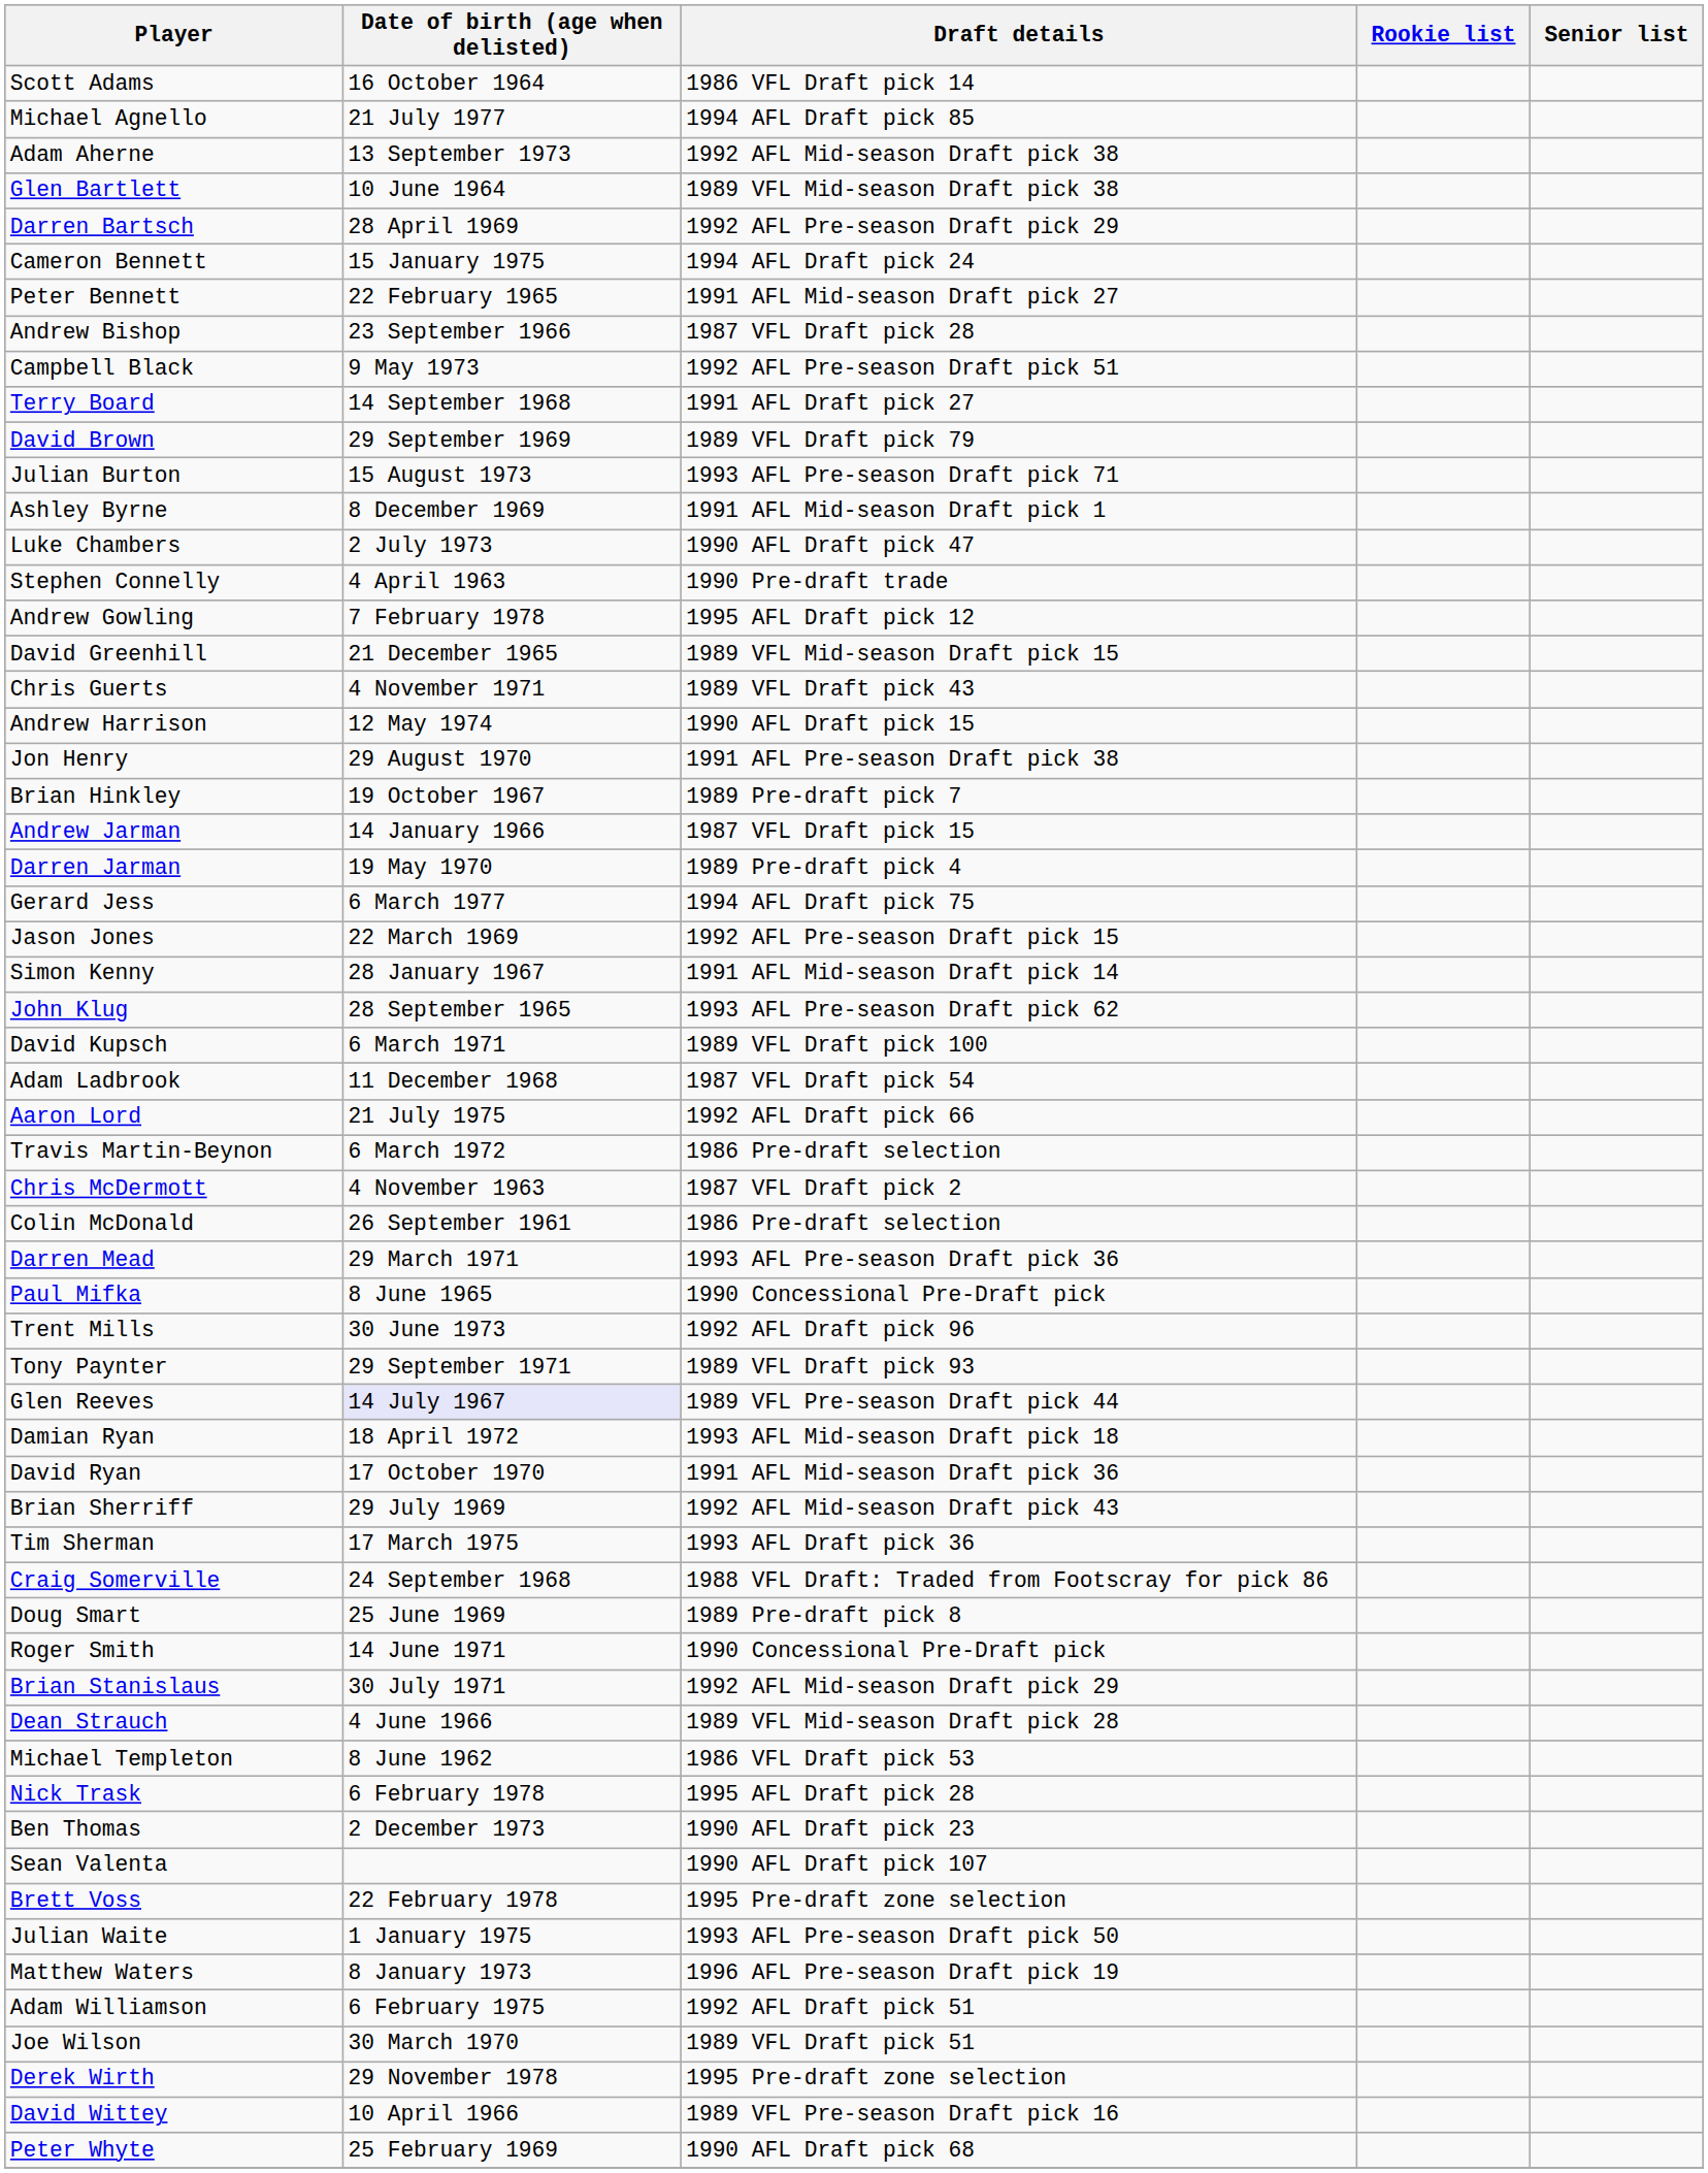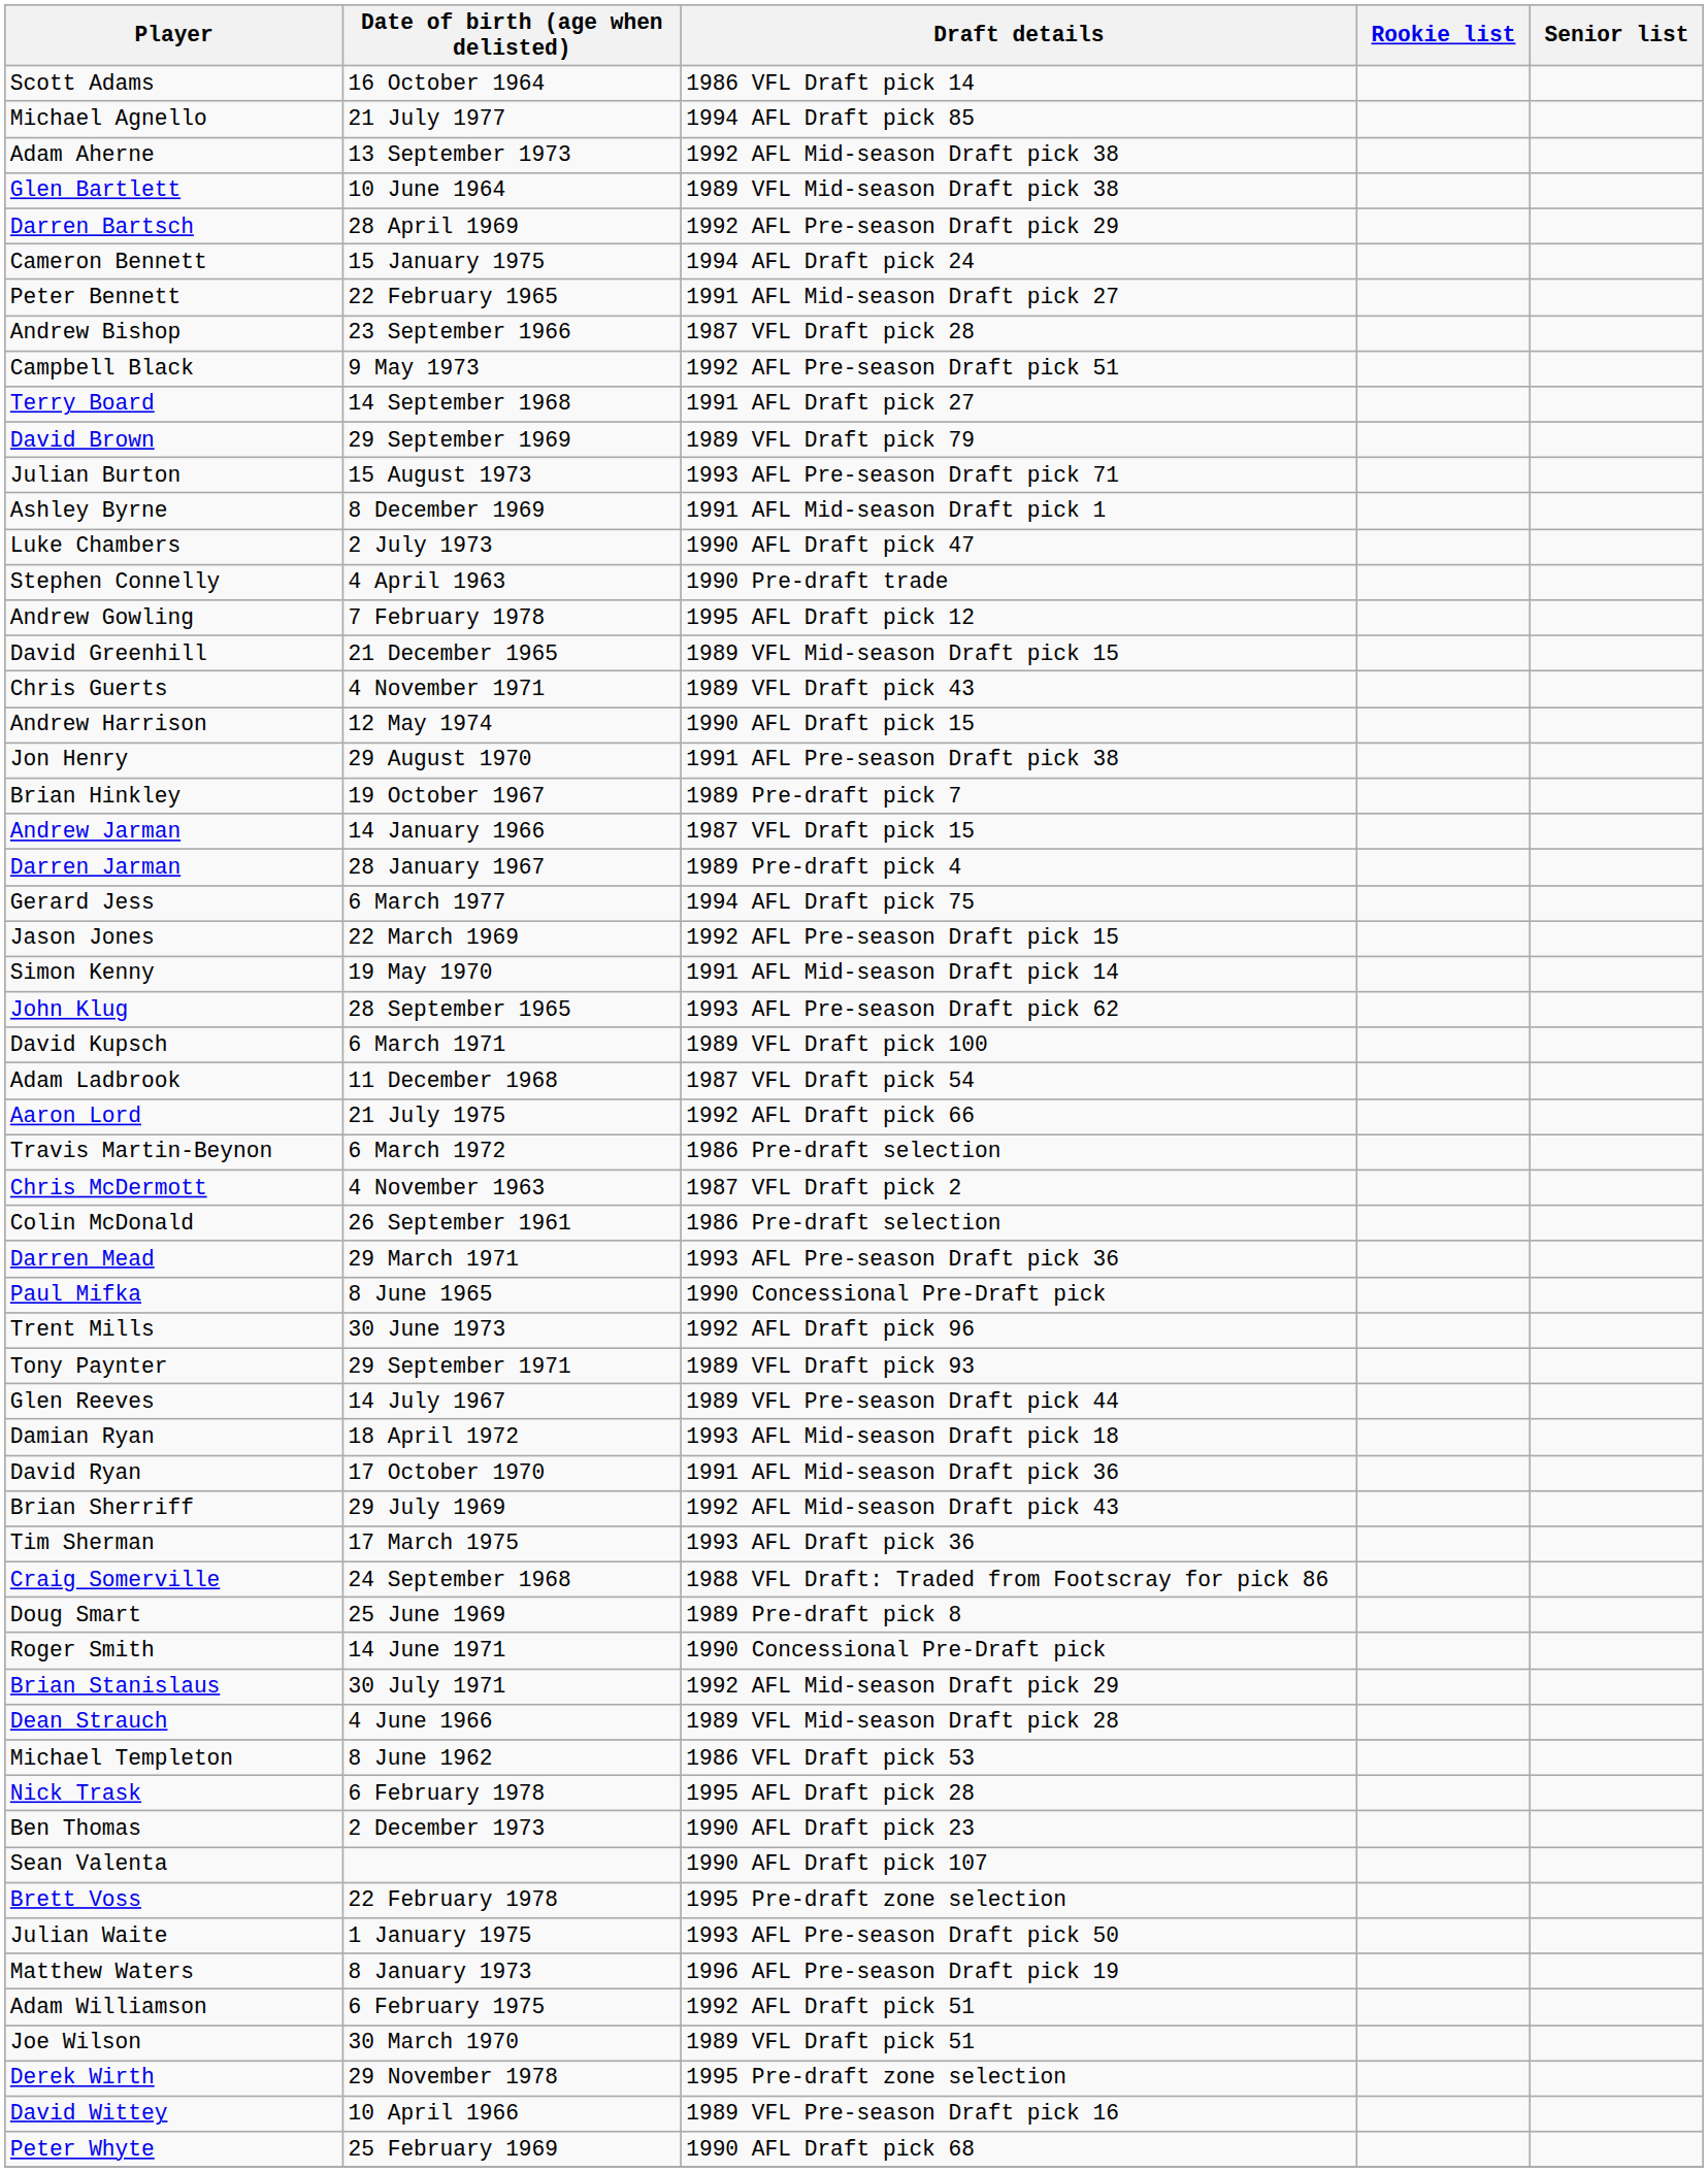Darren Jarman | Date of birth (age when delisted): 19 May 1970 -> 28 January 1967
Simon Kenny | Date of birth (age when delisted): 28 January 1967 -> 19 May 1970
Glen Reeves | Date of birth (age when delisted): lavender background -> no background
